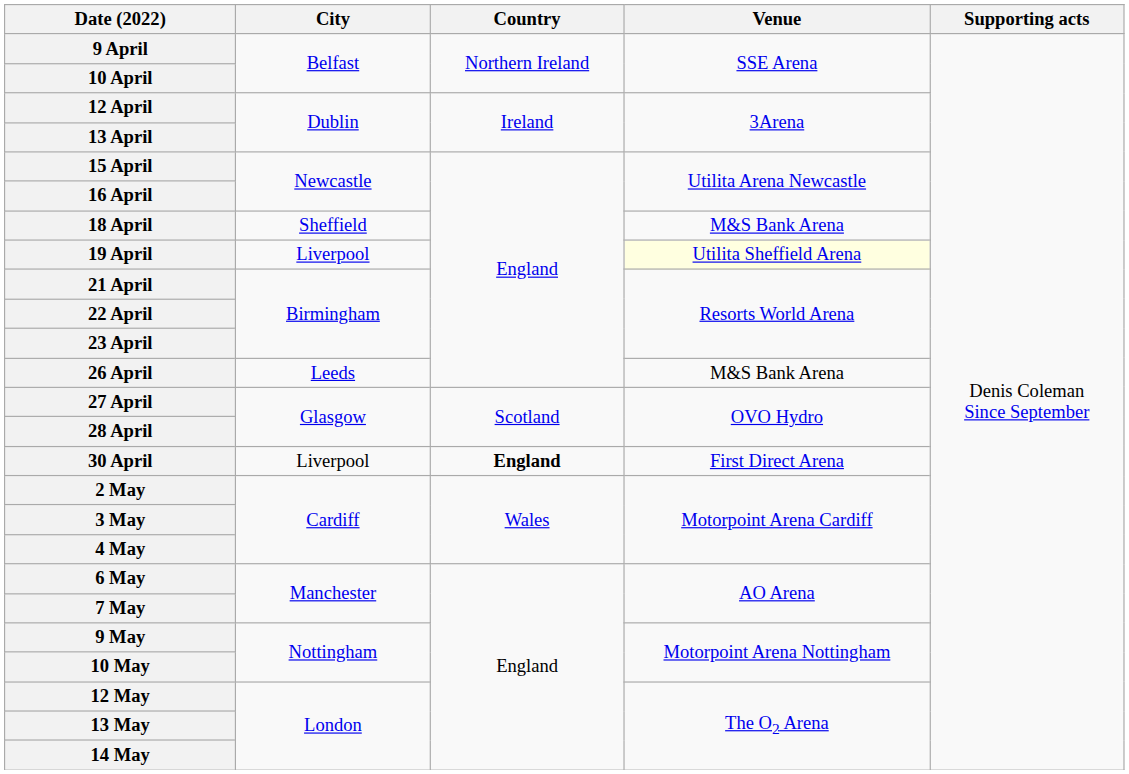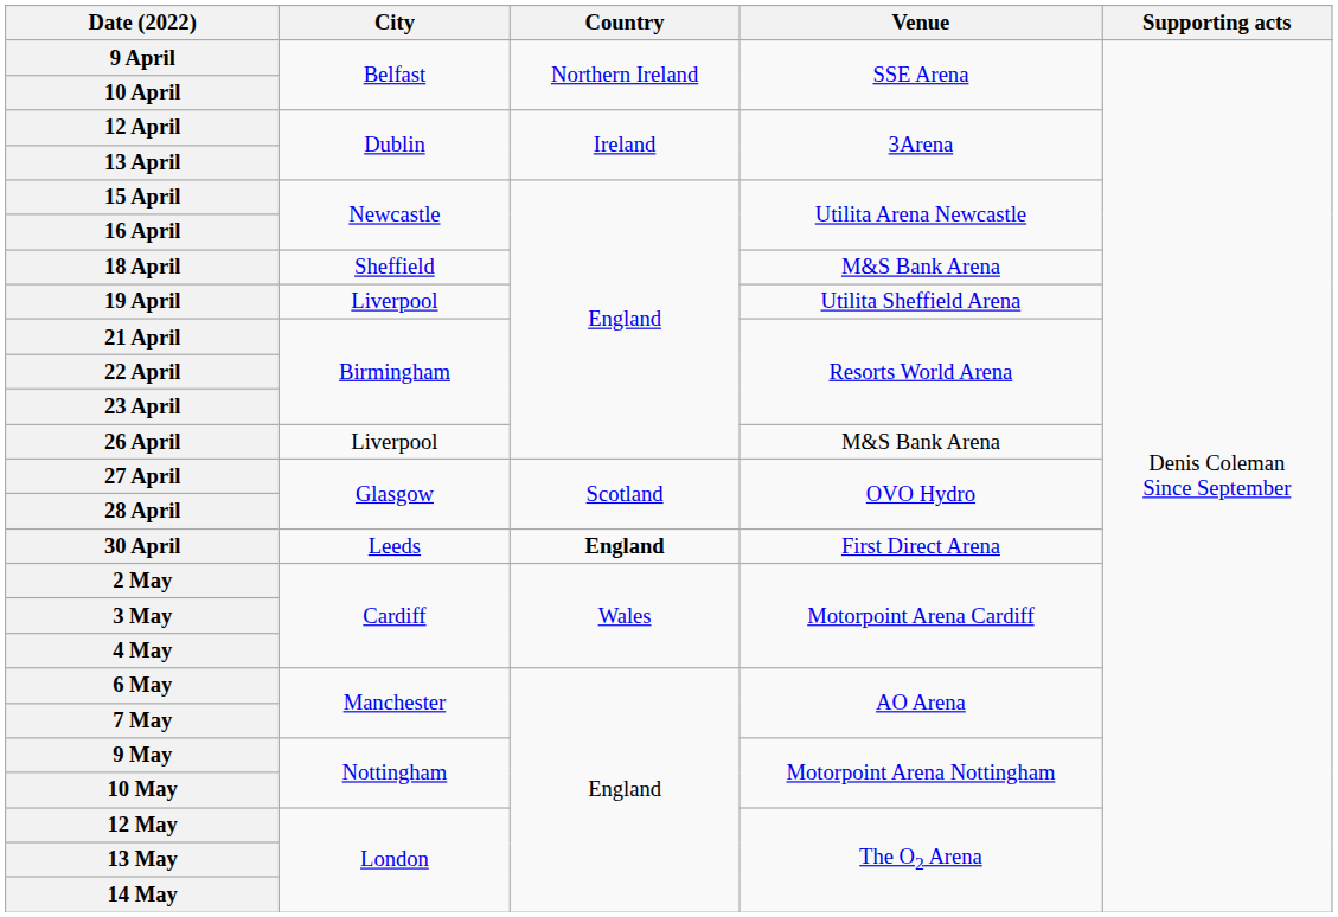19 April | Venue: lightyellow background -> no background
26 April | City: Leeds -> Liverpool
30 April | City: Liverpool -> Leeds
